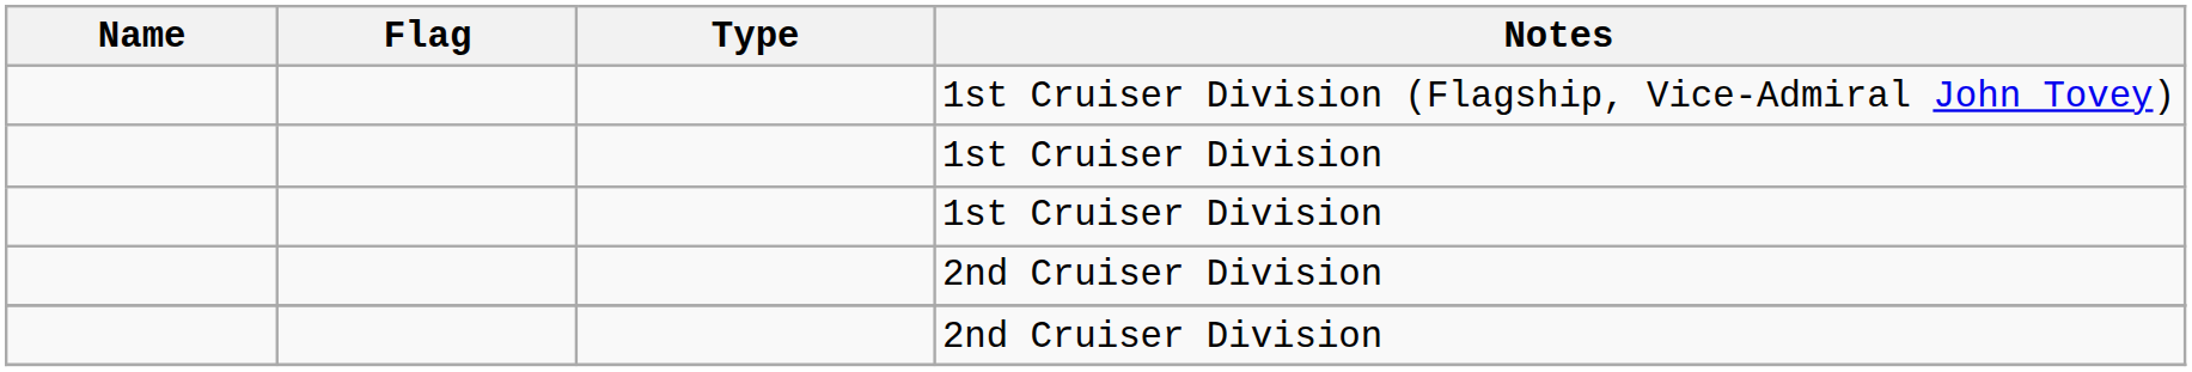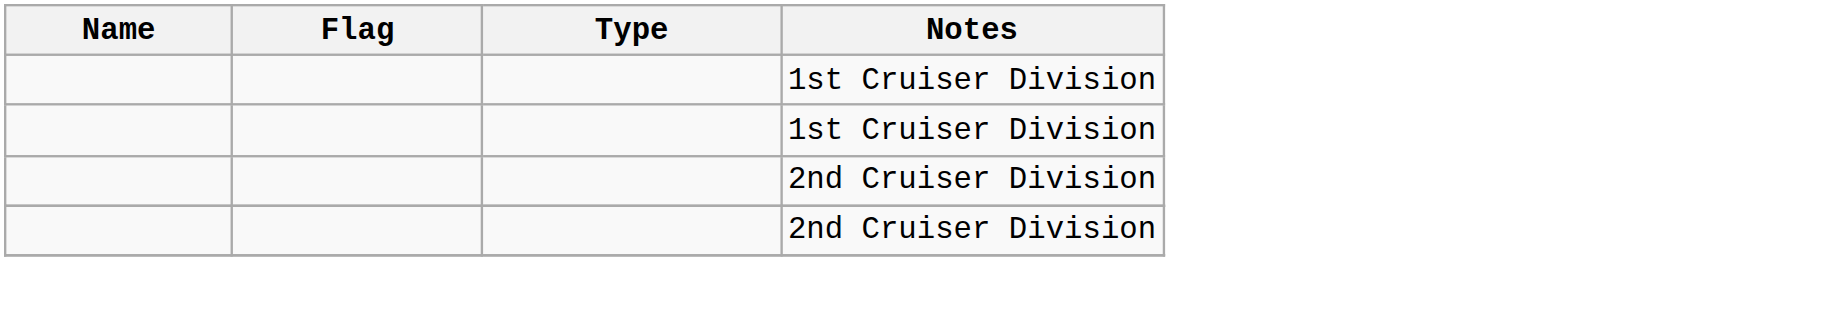- row: 1st Cruiser Division (Flagship, Vice-Admiral John Tovey)
